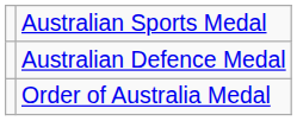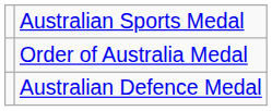rows swapped: Australian Defence Medal <-> Order of Australia Medal
